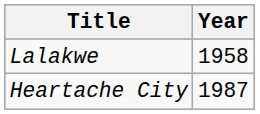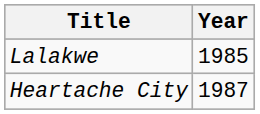Lalakwe | Year: 1958 -> 1985
